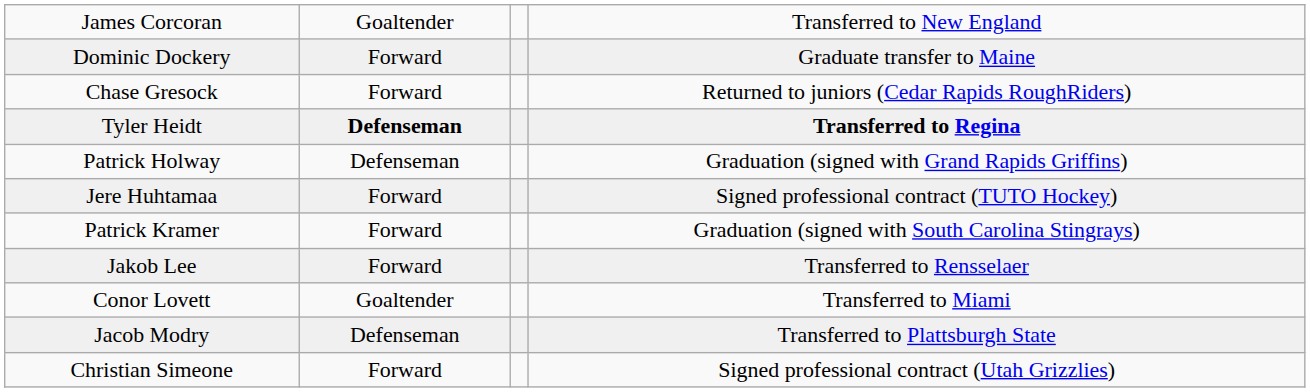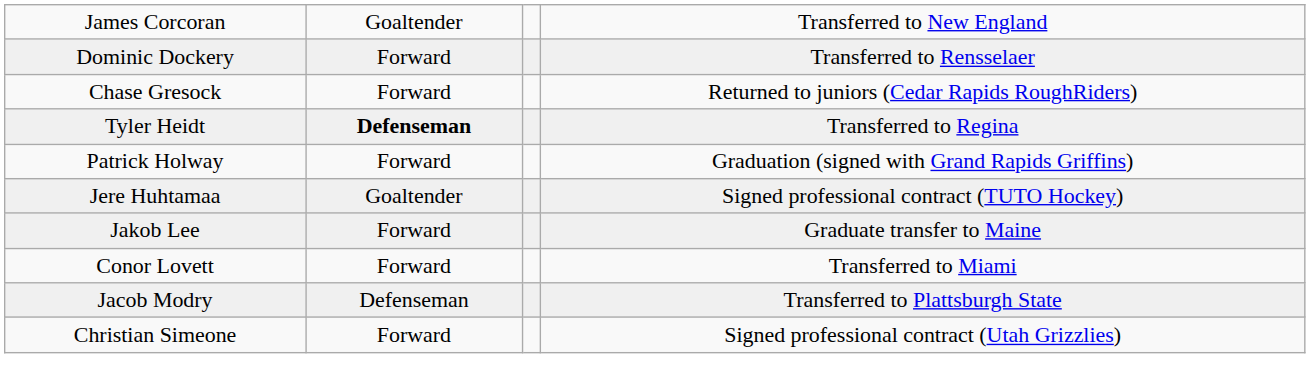Dominic Dockery | column 4: Graduate transfer to Maine -> Transferred to Rensselaer
Tyler Heidt | column 4: bold -> normal
Patrick Holway | column 2: Defenseman -> Forward
Jere Huhtamaa | column 2: Forward -> Goaltender
- row: Patrick Kramer | Forward | Graduation (signed with South Carolina Stingrays)
Jakob Lee | column 4: Transferred to Rensselaer -> Graduate transfer to Maine
Conor Lovett | column 2: Goaltender -> Forward
